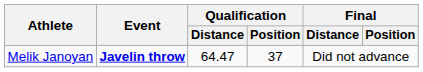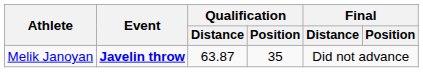Melik Janoyan | Qualification / Distance: 64.47 -> 63.87
Melik Janoyan | Qualification / Position: 37 -> 35
